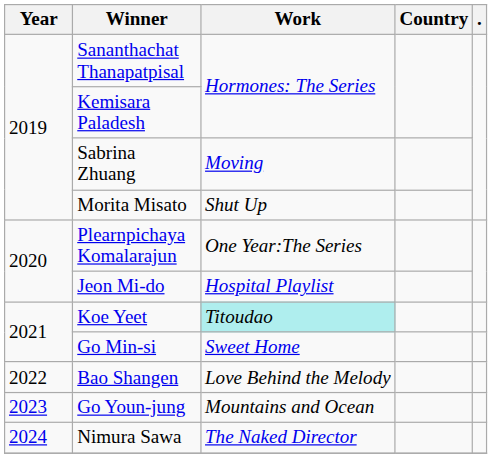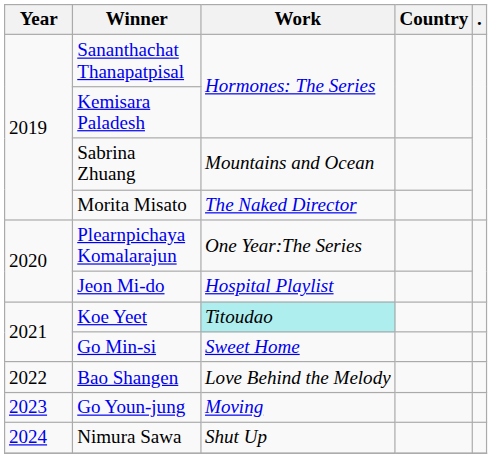Sabrina Zhuang | Work: Moving -> Mountains and Ocean
Morita Misato | Work: Shut Up -> The Naked Director
Go Youn-jung | Work: Mountains and Ocean -> Moving
Nimura Sawa | Work: The Naked Director -> Shut Up
